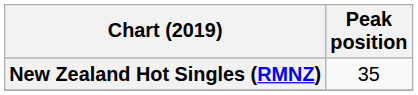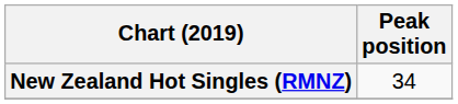New Zealand Hot Singles (RMNZ) | Peak position: 35 -> 34
